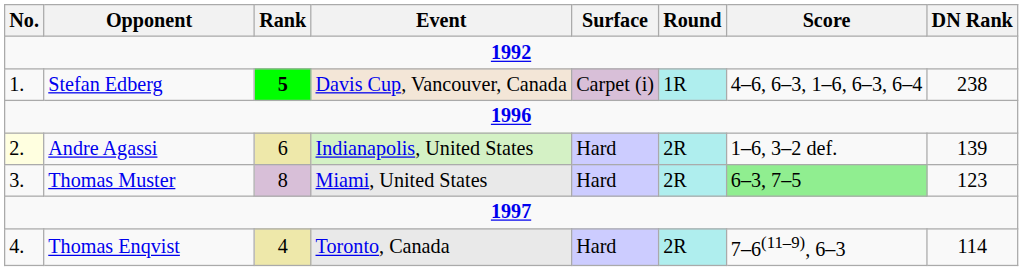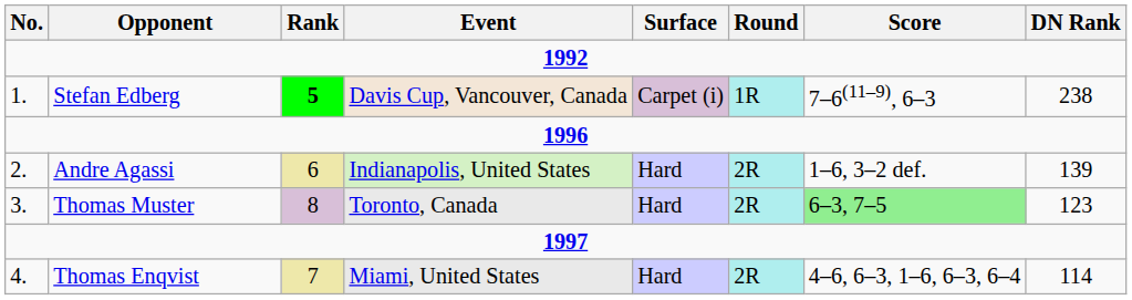Stefan Edberg | Score: 4–6, 6–3, 1–6, 6–3, 6–4 -> 7–6(11–9), 6–3
Andre Agassi | No.: lightyellow background -> no background
Thomas Muster | Event: Miami, United States -> Toronto, Canada
Thomas Enqvist | Rank: 4 -> 7
Thomas Enqvist | Event: Toronto, Canada -> Miami, United States
Thomas Enqvist | Score: 7–6(11–9), 6–3 -> 4–6, 6–3, 1–6, 6–3, 6–4
